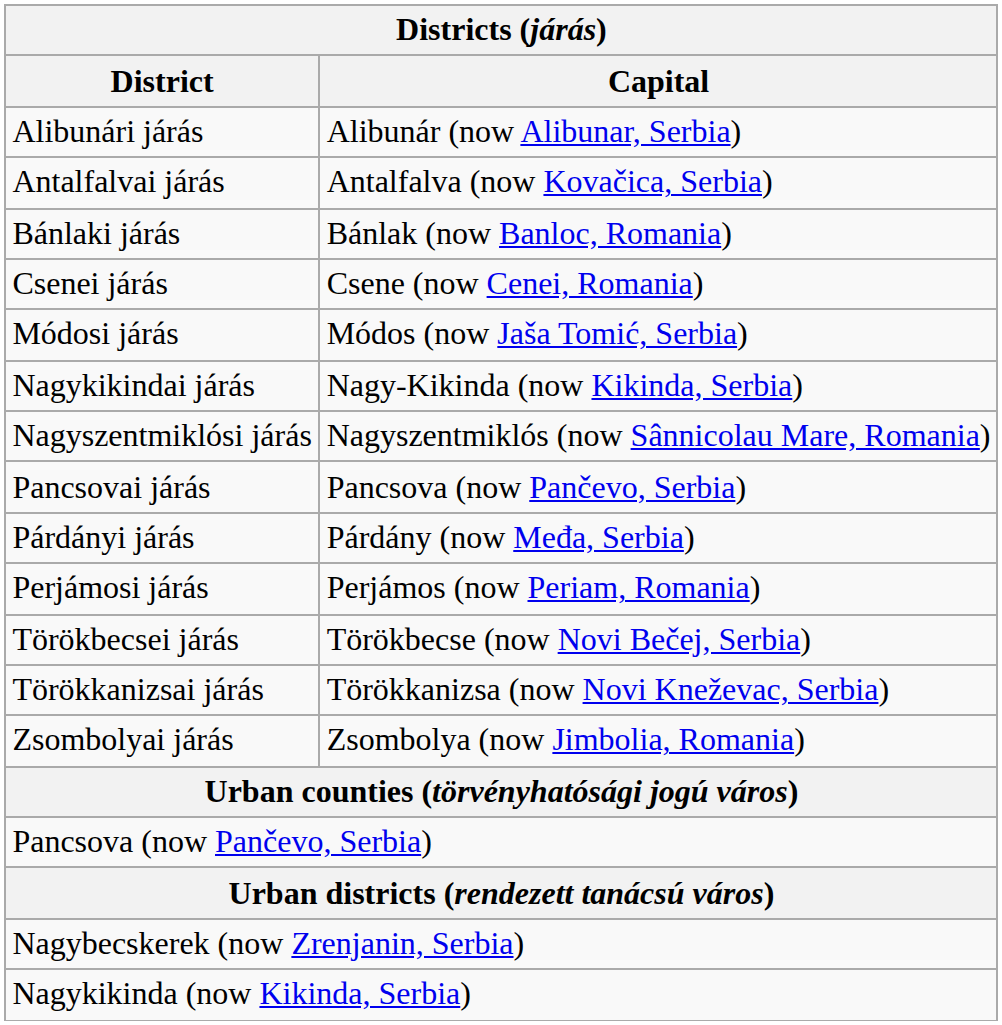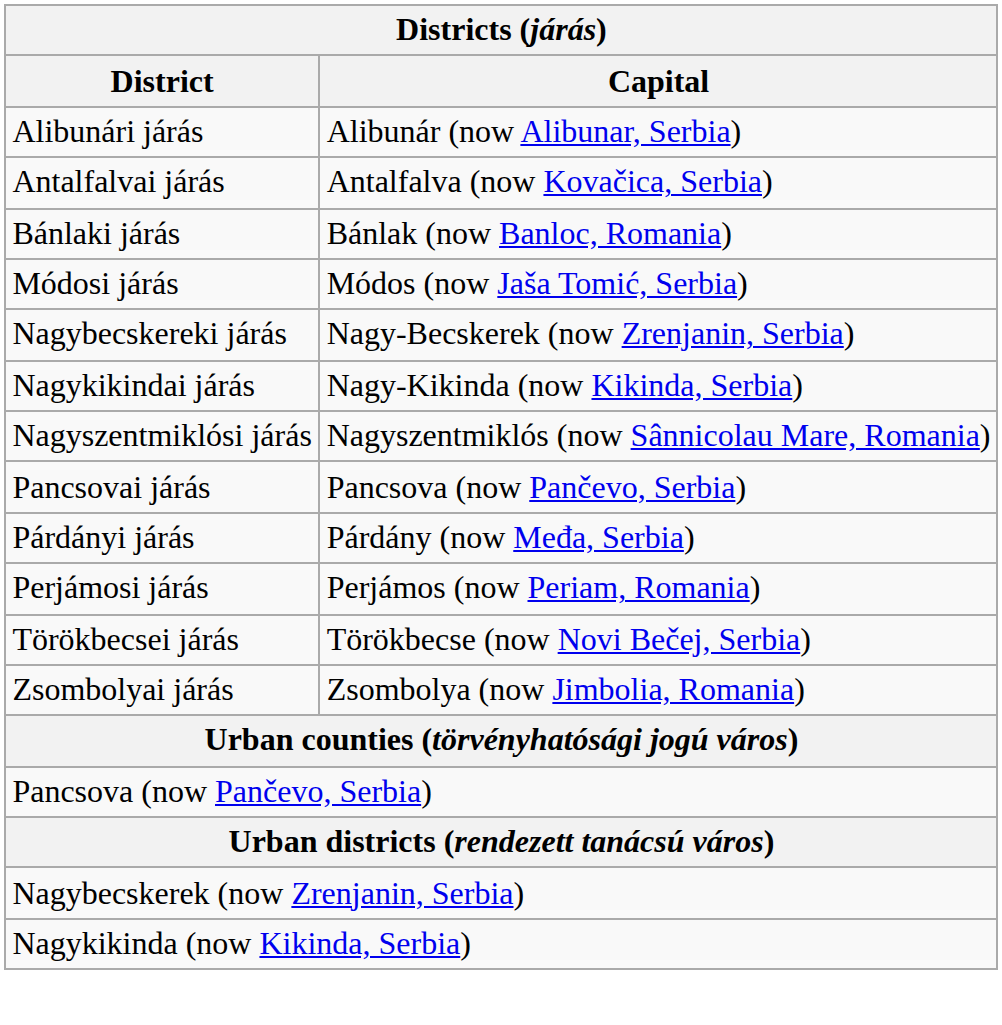- row: Csenei járás | Csene (now Cenei, Romania)
+ row: Nagybecskereki járás | Nagy-Becskerek (now Zrenjanin, Serbia)
- row: Törökkanizsai járás | Törökkanizsa (now Novi Kneževac, Serbia)
